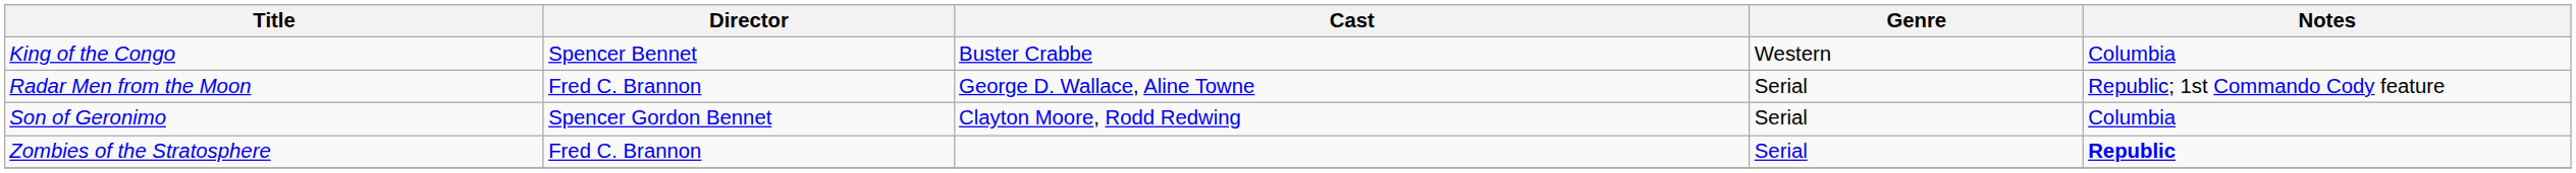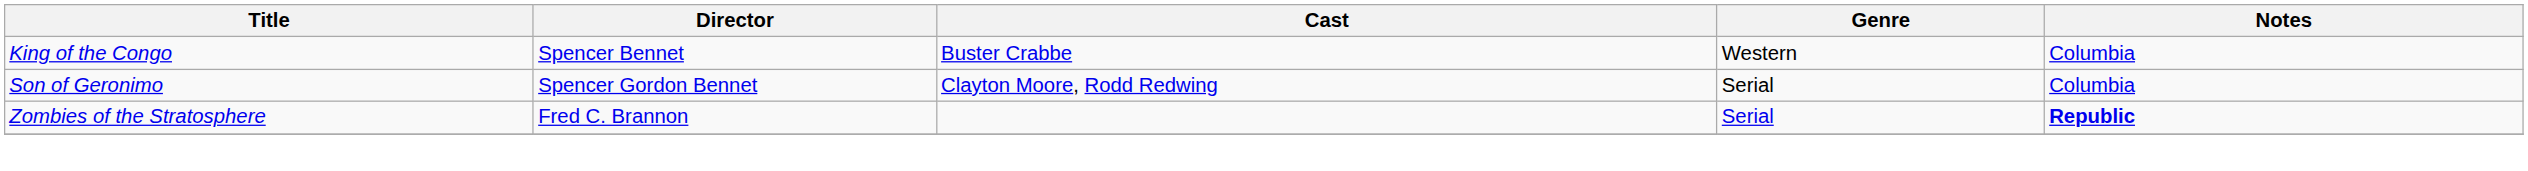- row: Radar Men from the Moon | Fred C. Brannon | George D. Wallace, Aline Towne | Serial | Republic; 1st Commando Cody feature
